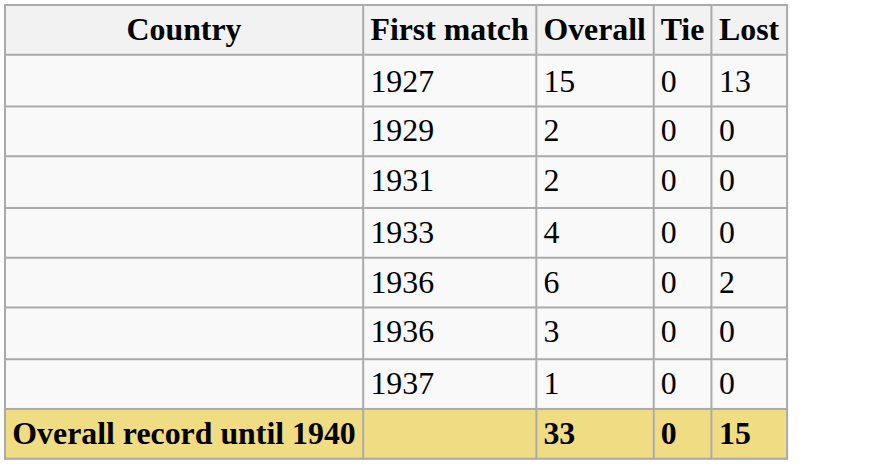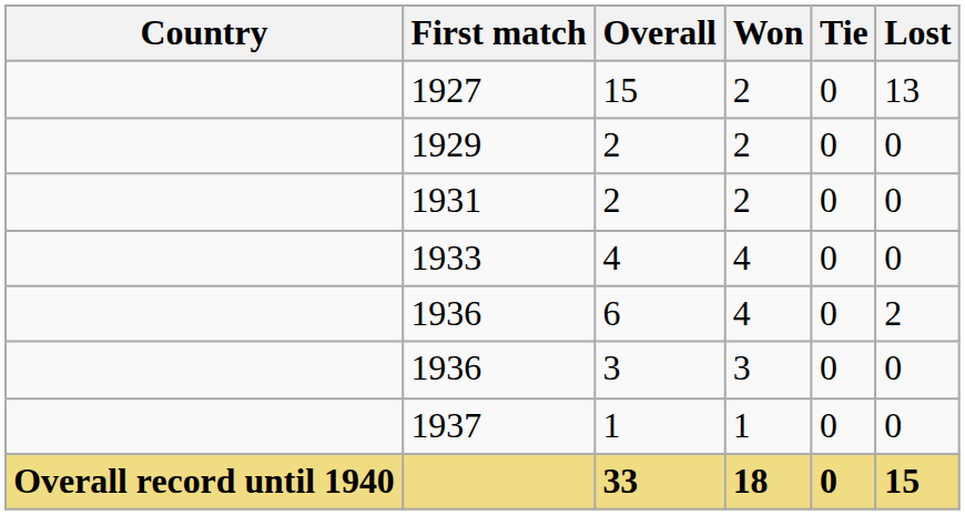+ column: Won | 2 | 2 | 2 | 4 | 4 | 3 | 1 | 18
